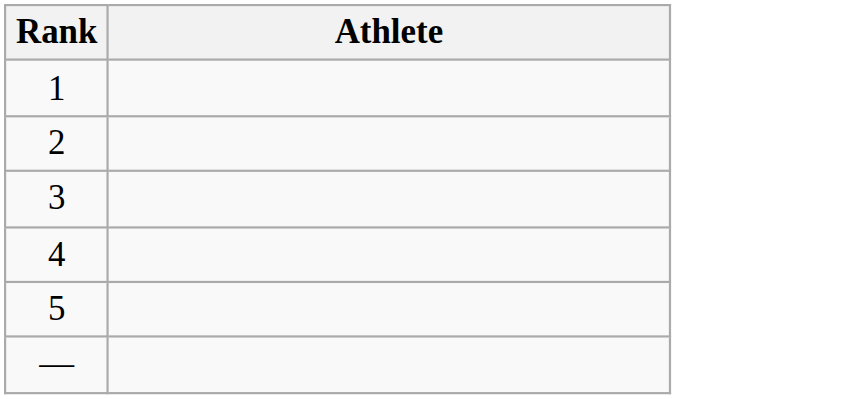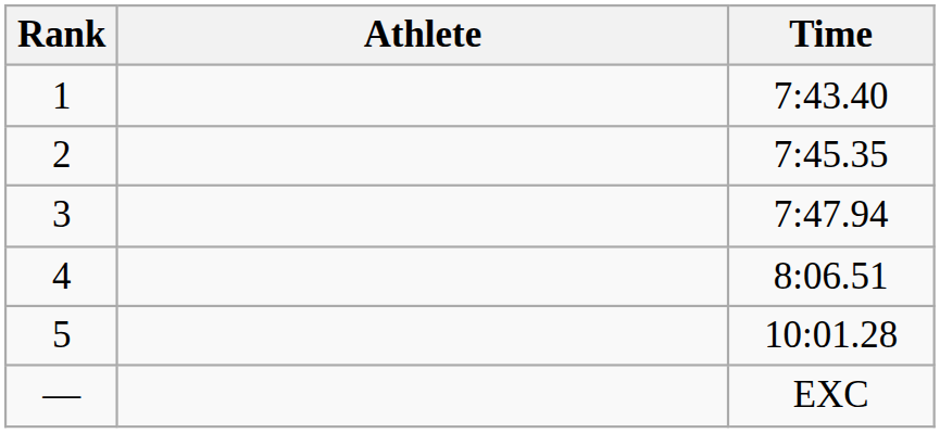+ column: Time | 7:43.40 | 7:45.35 | 7:47.94 | 8:06.51 | 10:01.28 | EXC
